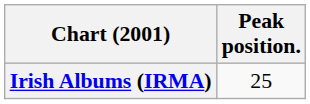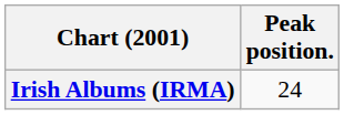Irish Albums (IRMA) | Peak position.: 25 -> 24
